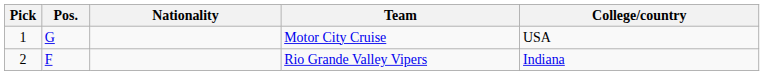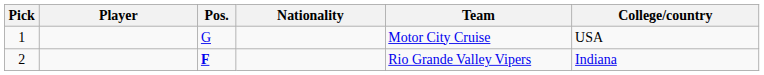+ column: Player
2 | Pos.: normal -> bold
